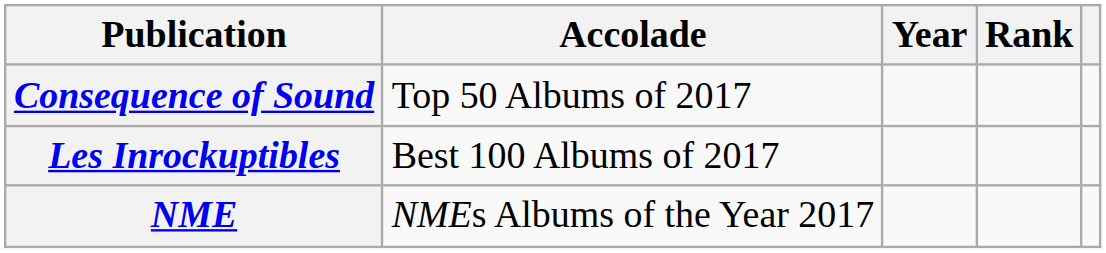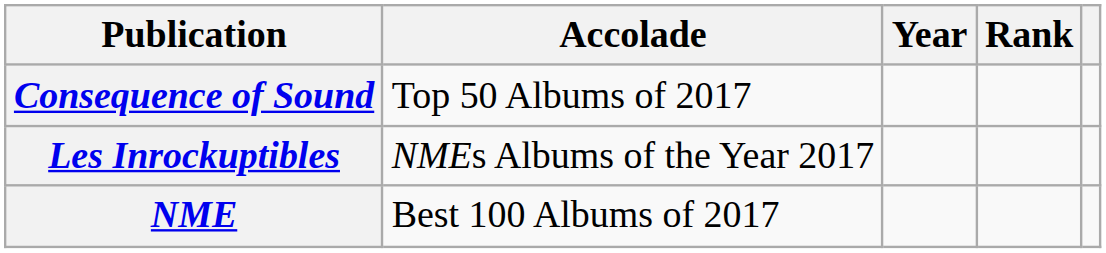Les Inrockuptibles | Accolade: Best 100 Albums of 2017 -> NMEs Albums of the Year 2017
NME | Accolade: NMEs Albums of the Year 2017 -> Best 100 Albums of 2017
